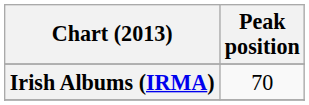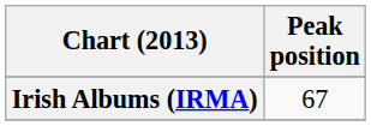Irish Albums (IRMA) | Peak position: 70 -> 67
